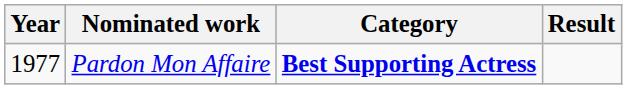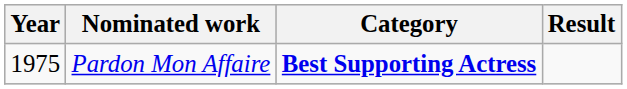Pardon Mon Affaire | Year: 1977 -> 1975
